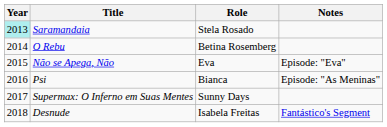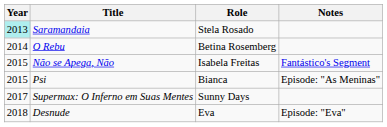Não se Apega, Não | Role: Eva -> Isabela Freitas
Não se Apega, Não | Notes: Episode: "Eva" -> Fantástico's Segment
Psi | Year: 2016 -> 2015
Desnude | Role: Isabela Freitas -> Eva
Desnude | Notes: Fantástico's Segment -> Episode: "Eva"
